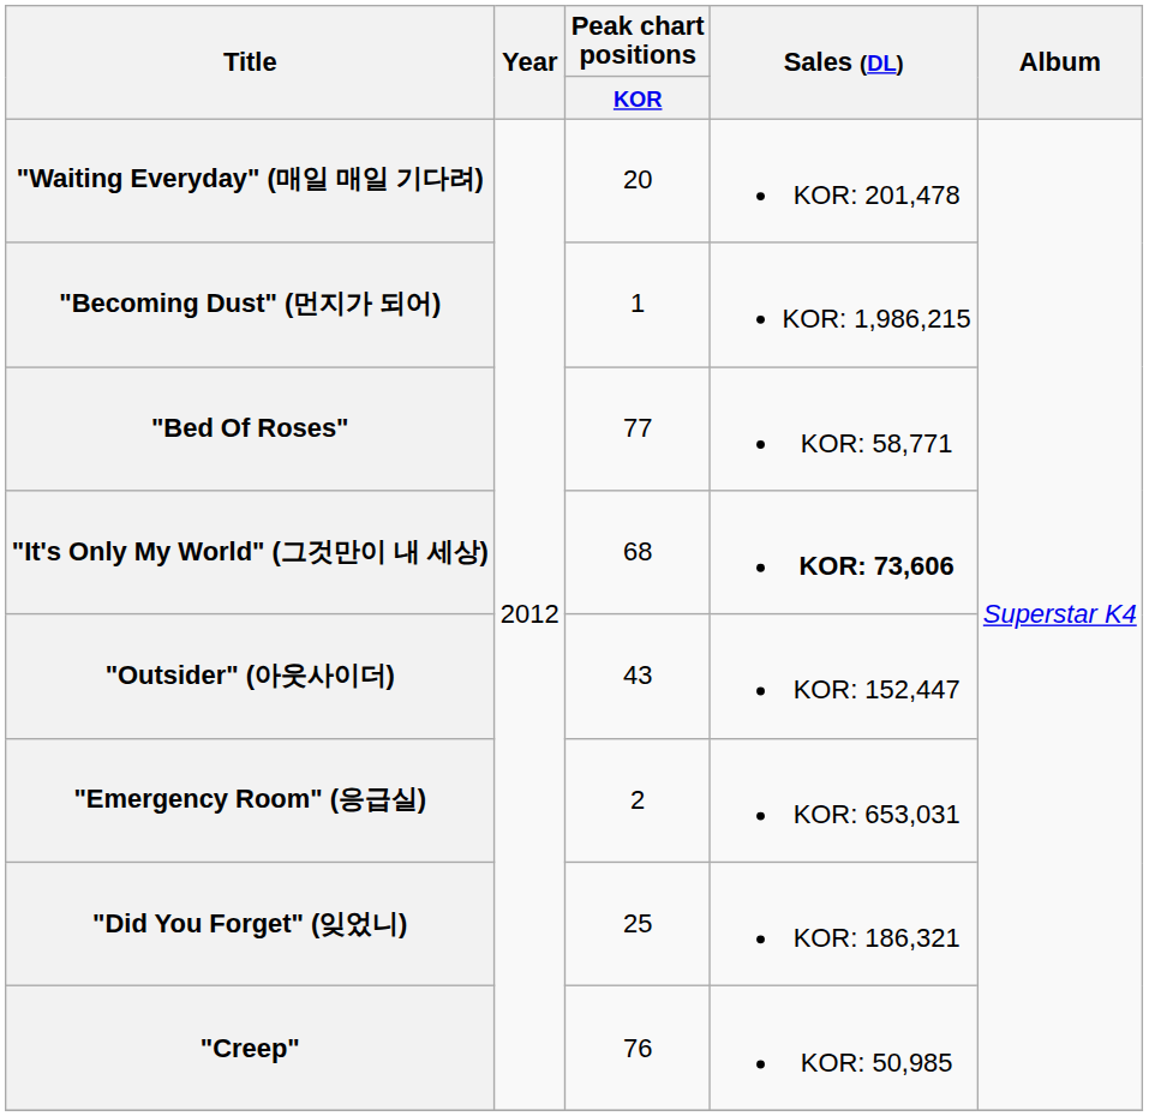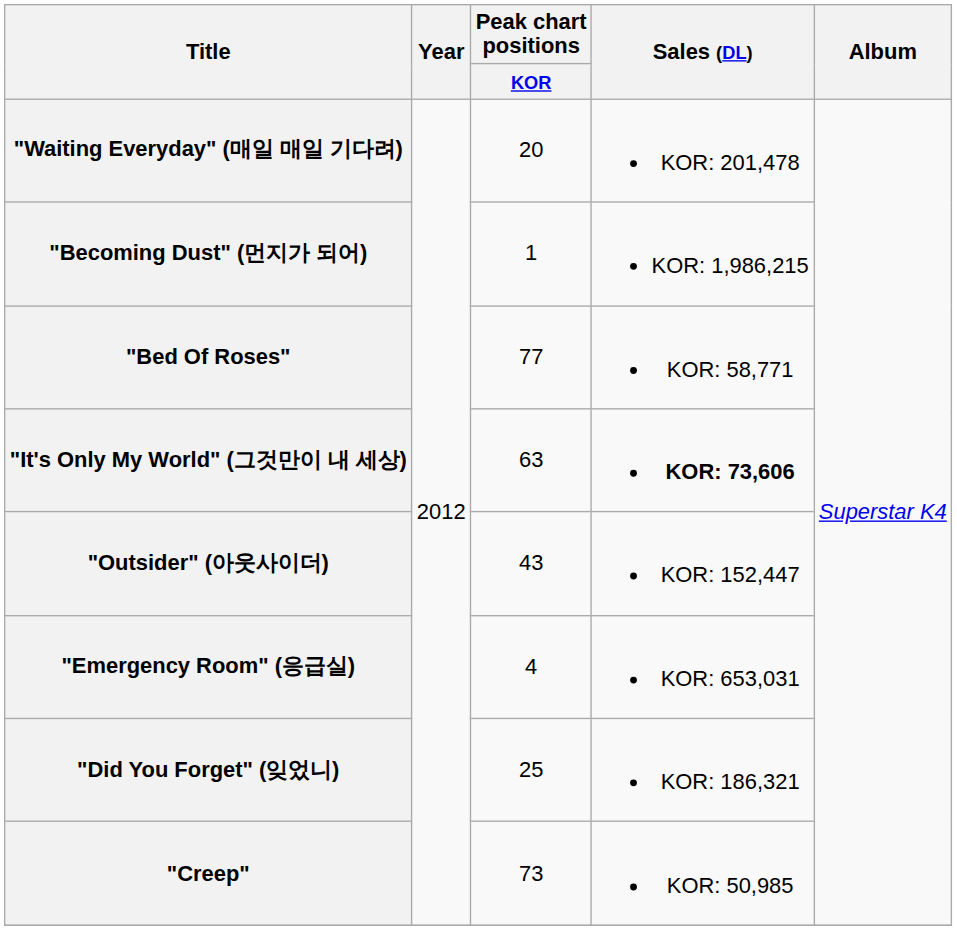"It's Only My World" (그것만이 내 세상) | Peak chart positions / KOR: 68 -> 63
"Emergency Room" (응급실) | Peak chart positions / KOR: 2 -> 4
"Creep" | Peak chart positions / KOR: 76 -> 73
